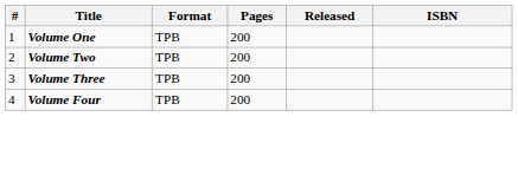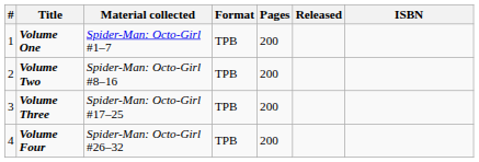+ column: Material collected | Spider-Man: Octo-Girl #1–7 | Spider-Man: Octo-Girl #8–16 | Spider-Man: Octo-Girl #17–25 | Spider-Man: Octo-Girl #26–32
